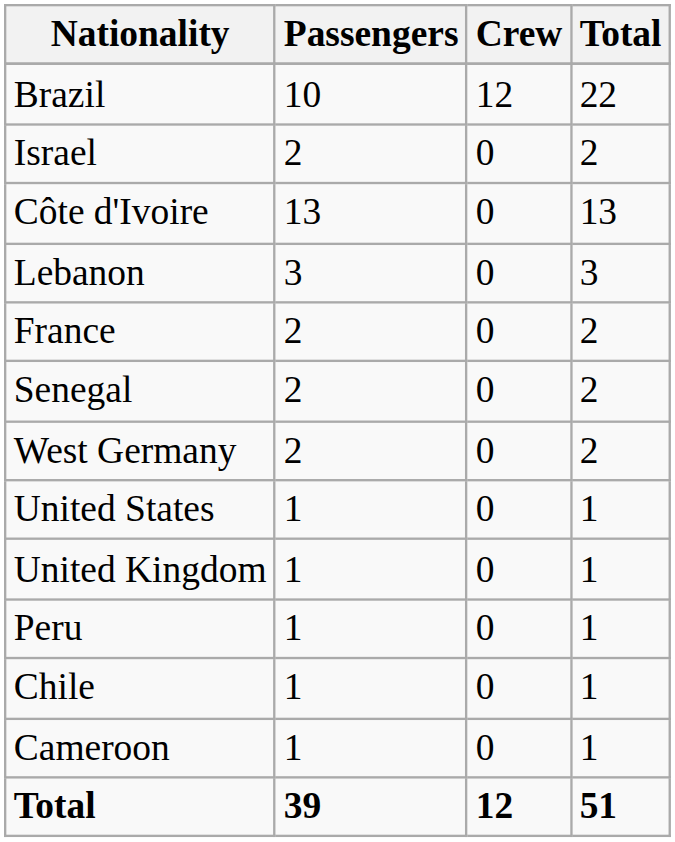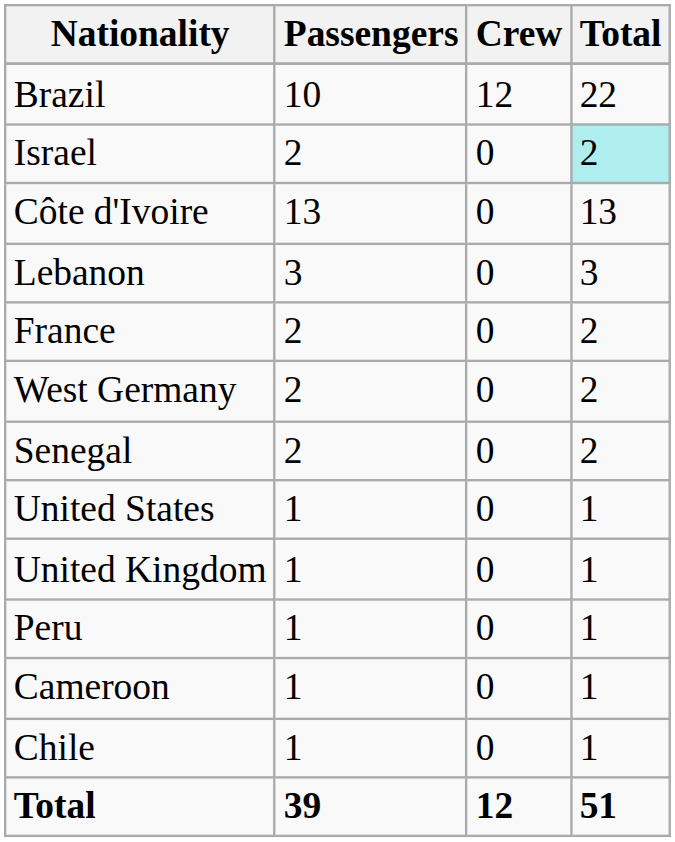Israel | Total: no background -> paleturquoise background
rows swapped: West Germany <-> Senegal
rows swapped: Chile <-> Cameroon
